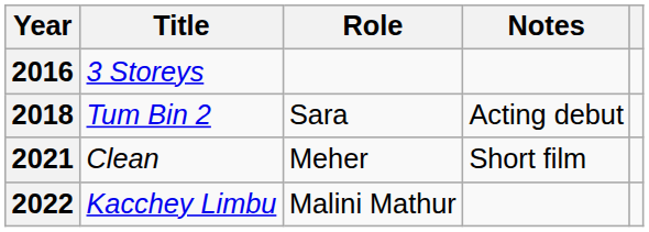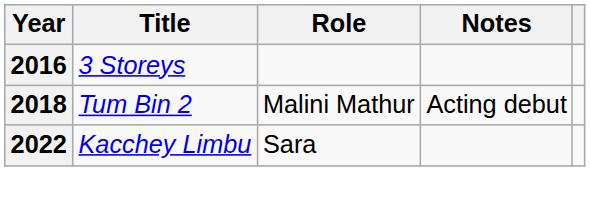2018 | Role: Sara -> Malini Mathur
- row: 2021 | Clean | Meher | Short film
2022 | Role: Malini Mathur -> Sara
